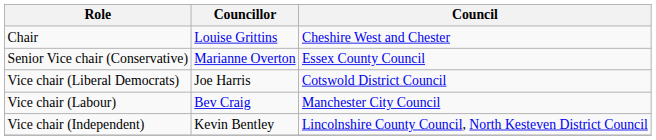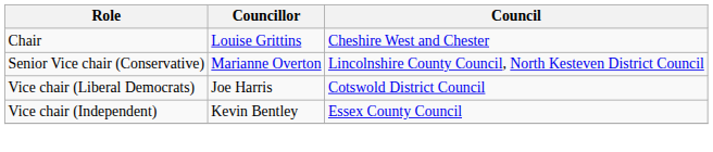Senior Vice chair (Conservative) | Council: Essex County Council -> Lincolnshire County Council, North Kesteven District Council
- row: Vice chair (Labour) | Bev Craig | Manchester City Council
Vice chair (Independent) | Council: Lincolnshire County Council, North Kesteven District Council -> Essex County Council
